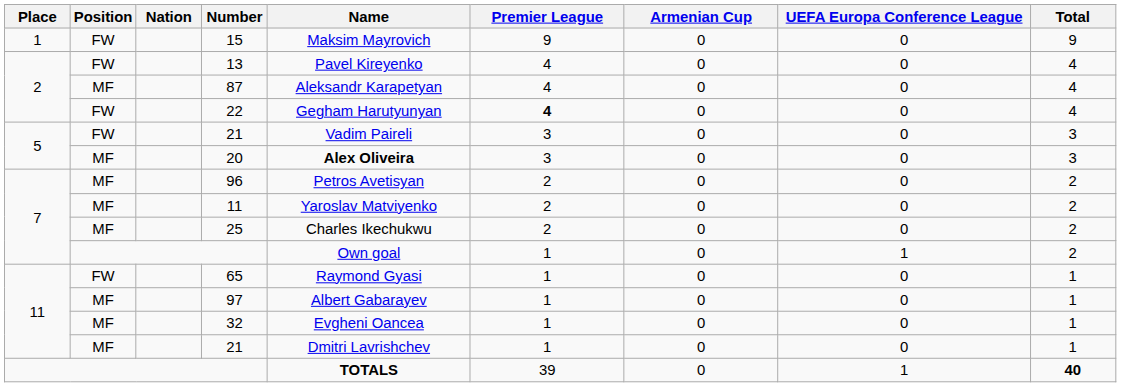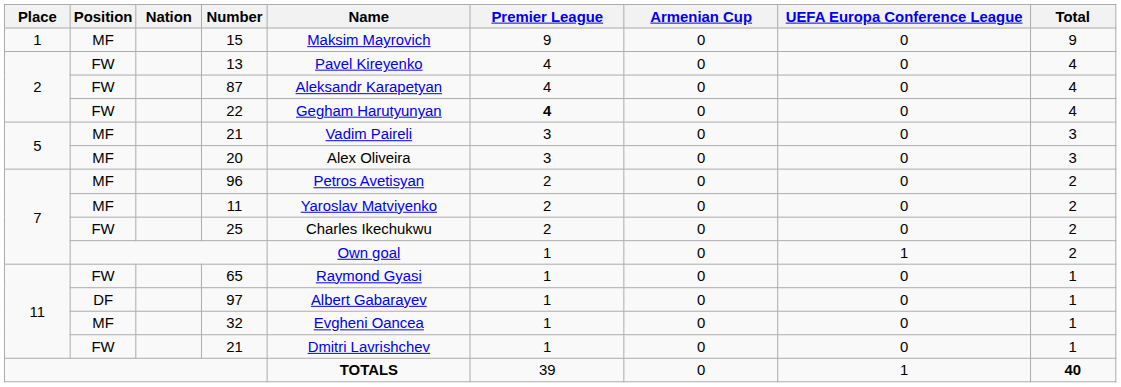15 | Position: FW -> MF
87 | Position: MF -> FW
5 / 21 | Position: FW -> MF
20 | Name: bold -> normal
25 | Position: MF -> FW
97 | Position: MF -> DF
11 / 21 | Position: MF -> FW
